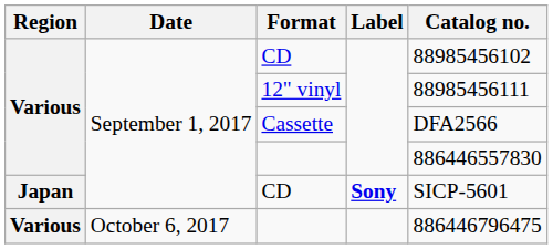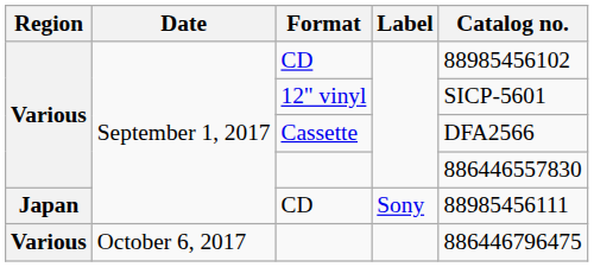12" vinyl | Catalog no.: 88985456111 -> SICP-5601
Japan / CD | Label: bold -> normal
Japan / CD | Catalog no.: SICP-5601 -> 88985456111
